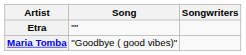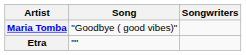rows swapped: Etra <-> Maria Tomba
